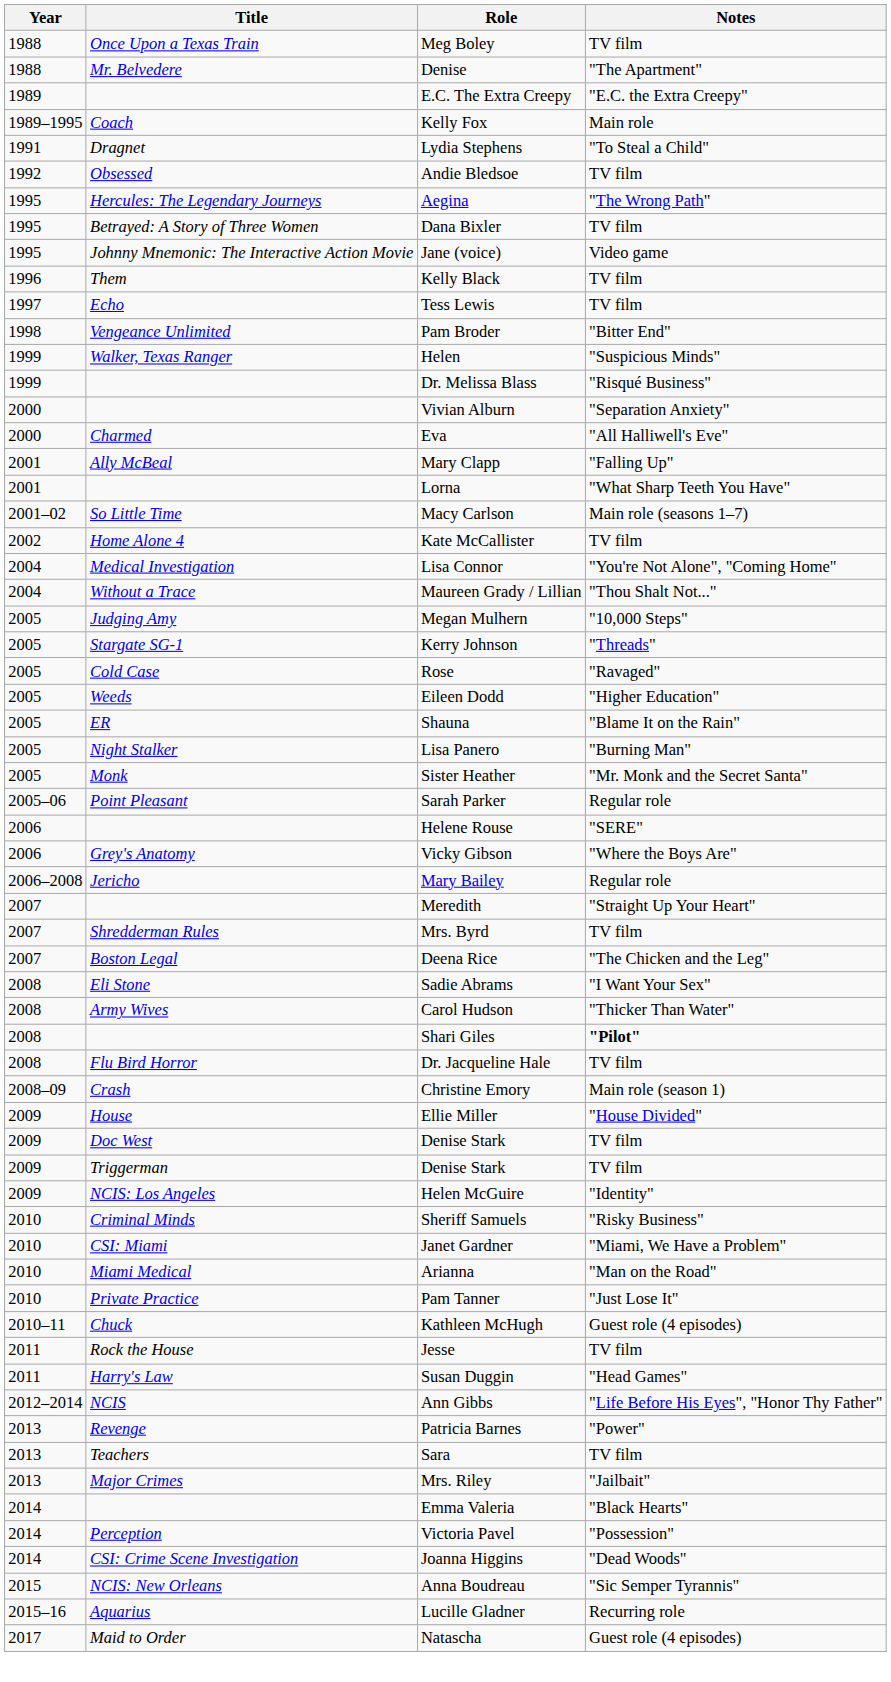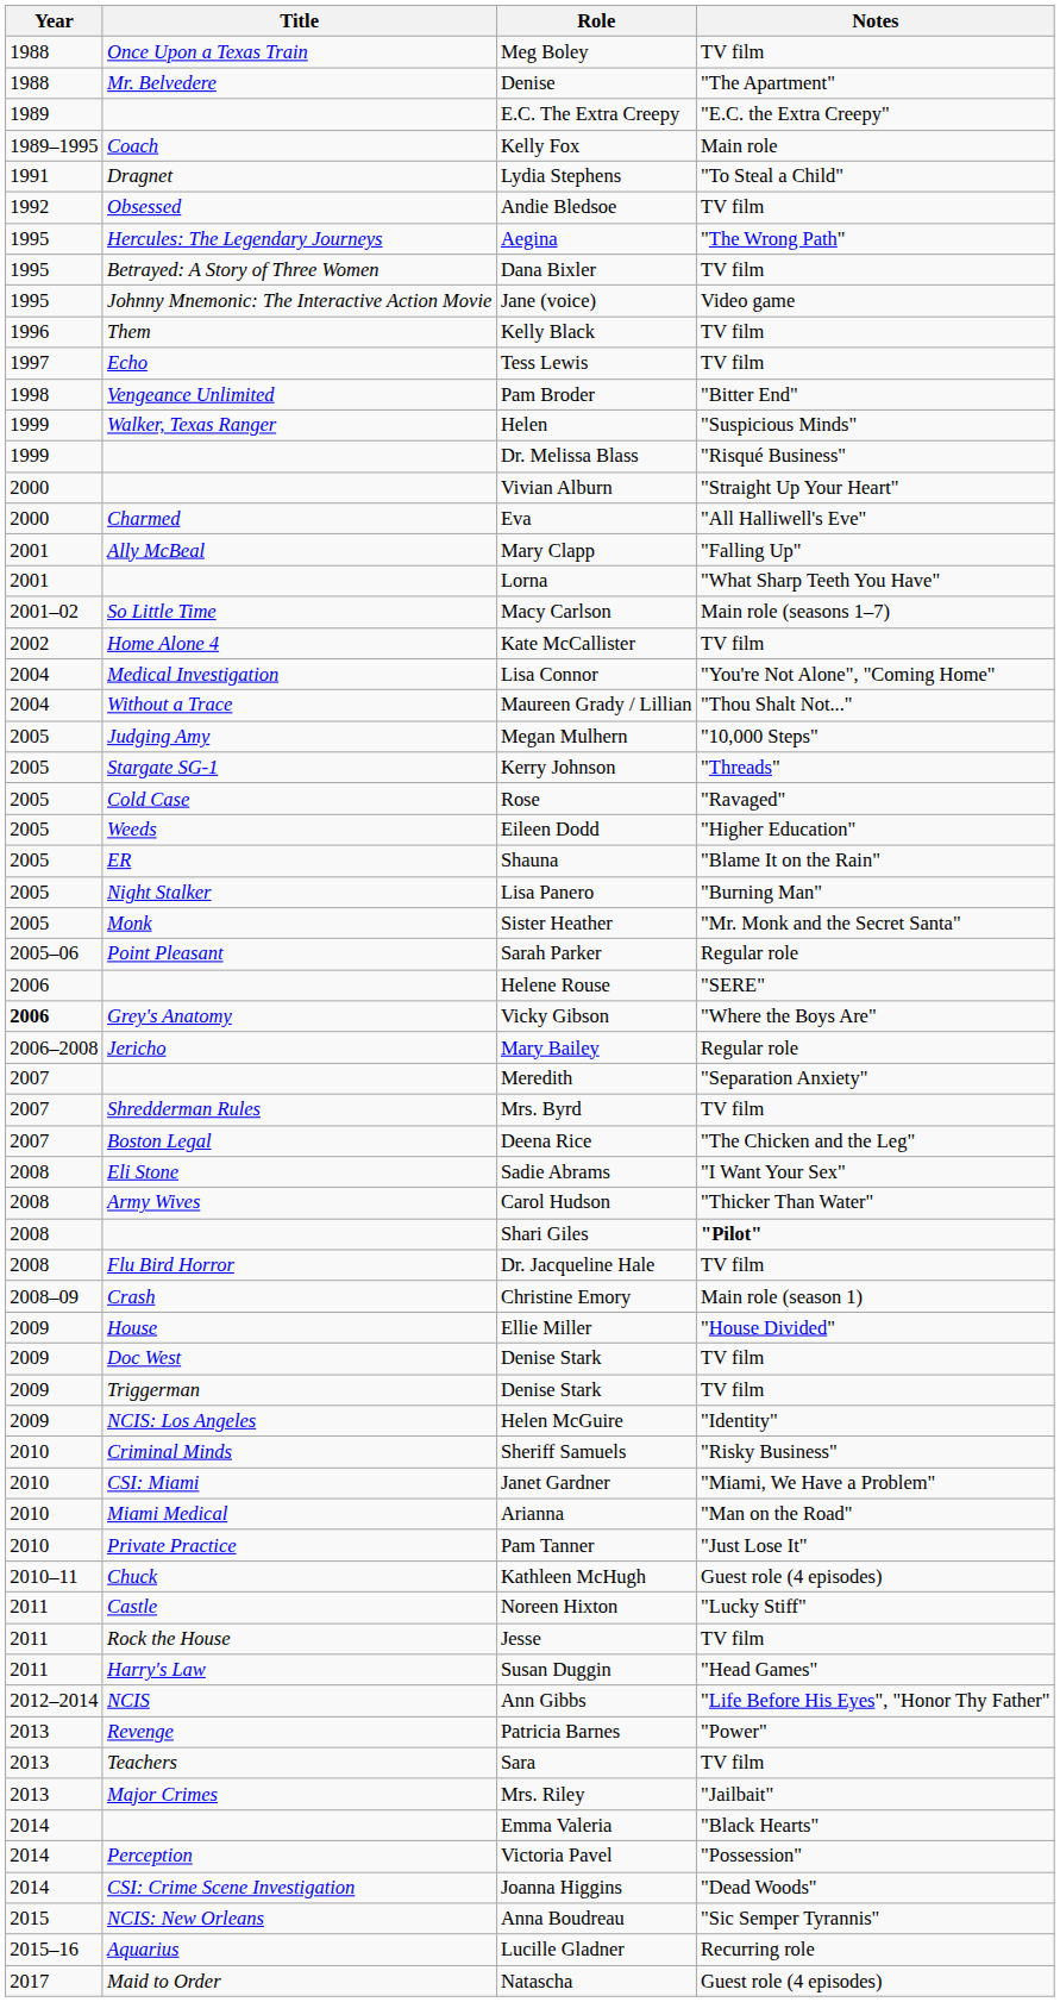Vivian Alburn | Notes: "Separation Anxiety" -> "Straight Up Your Heart"
Vicky Gibson | Year: normal -> bold
Meredith | Notes: "Straight Up Your Heart" -> "Separation Anxiety"
+ row: 2011 | Castle | Noreen Hixton | "Lucky Stiff"
